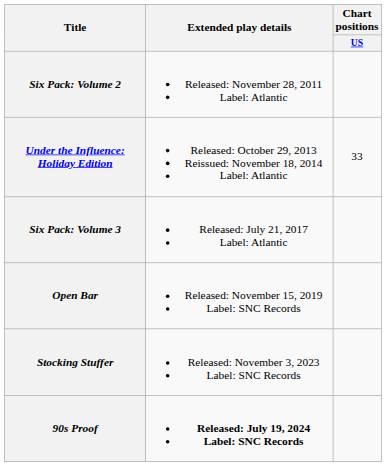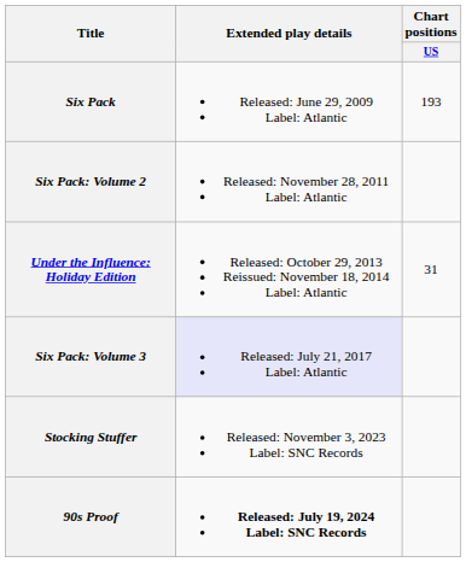+ row: Six Pack | Released: June 29, 2009 Label: Atlantic | 193
Under the Influence: Holiday Edition | Chart positions / US: 33 -> 31
Six Pack: Volume 3 | Extended play details: no background -> lavender background
- row: Open Bar | Released: November 15, 2019 Label: SNC Records
